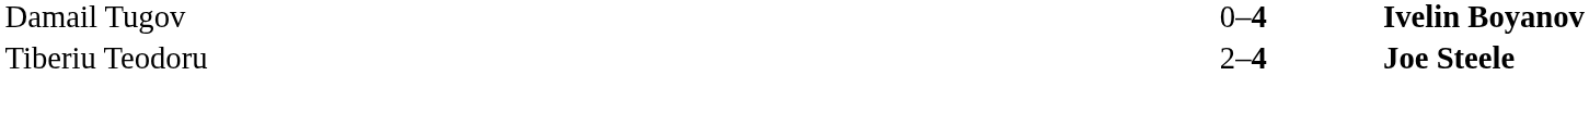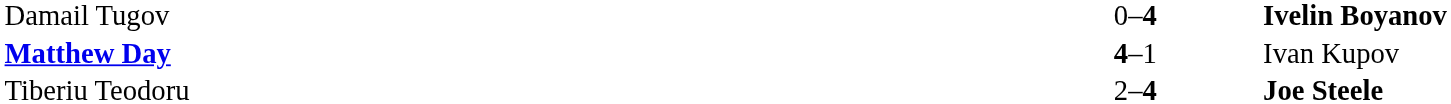+ row: Matthew Day | 4–1 | Ivan Kupov
